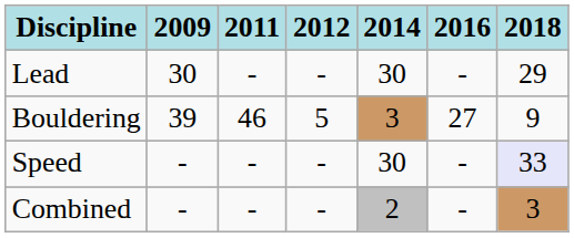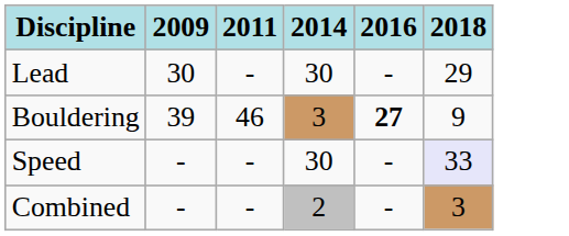- column: 2012 | - | 5 | - | -
Bouldering | 2016: normal -> bold
